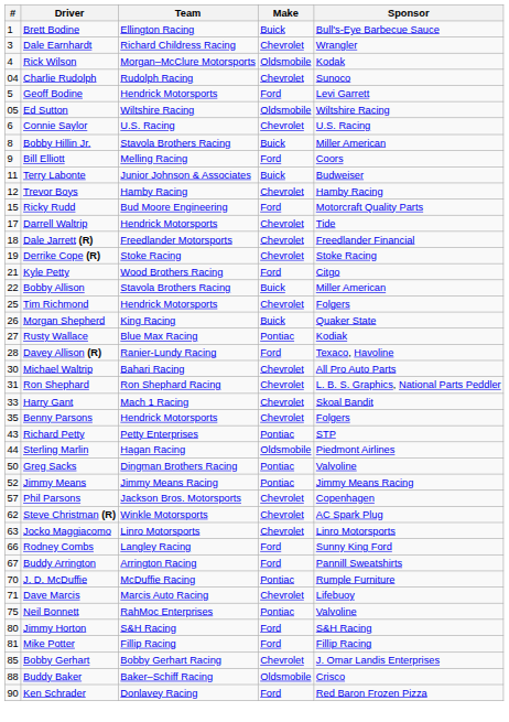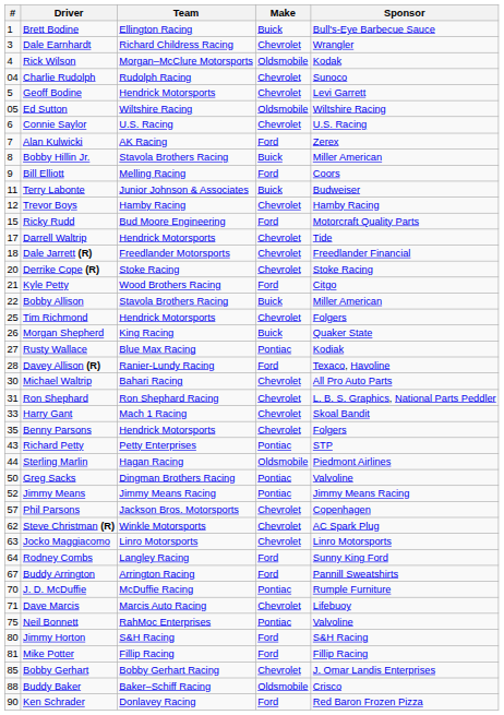Geoff Bodine | Make: Ford -> Chevrolet
+ row: 7 | Alan Kulwicki | AK Racing | Ford | Zerex
Derrike Cope (R) | #: 19 -> 20
Rodney Combs | #: 66 -> 64
